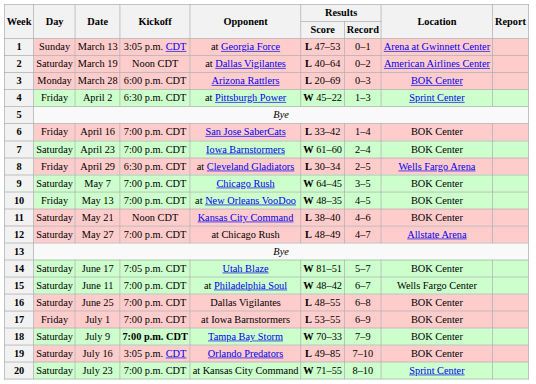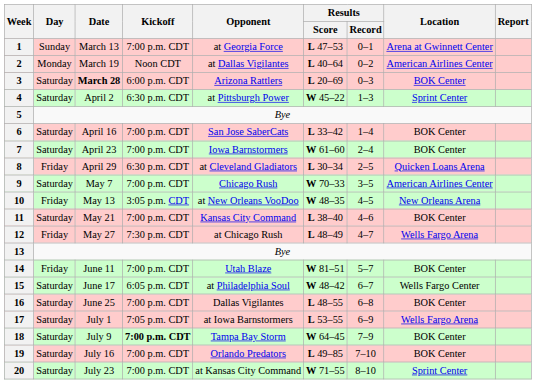1 | Kickoff: 3:05 p.m. CDT -> 7:00 p.m. CDT
2 | Day: Saturday -> Monday
3 | Day: Monday -> Saturday
3 | Date: normal -> bold
4 | Day: Friday -> Saturday
6 | Day: Friday -> Saturday
8 | Location: Wells Fargo Arena -> Quicken Loans Arena
9 | Results / Score: W 64–45 -> W 70–33
9 | Location: BOK Center -> American Airlines Center
10 | Kickoff: 7:00 p.m. CDT -> 3:05 p.m. CDT
10 | Location: BOK Center -> New Orleans Arena
11 | Kickoff: Noon CDT -> 7:00 p.m. CDT
12 | Day: Saturday -> Friday
12 | Kickoff: 7:00 p.m. CDT -> 7:30 p.m. CDT
12 | Location: Allstate Arena -> Wells Fargo Arena
14 | Day: Saturday -> Friday
14 | Date: June 17 -> June 11
14 | Kickoff: 7:05 p.m. CDT -> 7:00 p.m. CDT
15 | Date: June 11 -> June 17
15 | Kickoff: 7:00 p.m. CDT -> 6:05 p.m. CDT
17 | Day: Friday -> Saturday
17 | Kickoff: 7:00 p.m. CDT -> 7:05 p.m. CDT
17 | Location: BOK Center -> Wells Fargo Arena
18 | Results / Score: W 70–33 -> W 64–45
19 | Kickoff: 3:05 p.m. CDT -> 7:00 p.m. CDT
